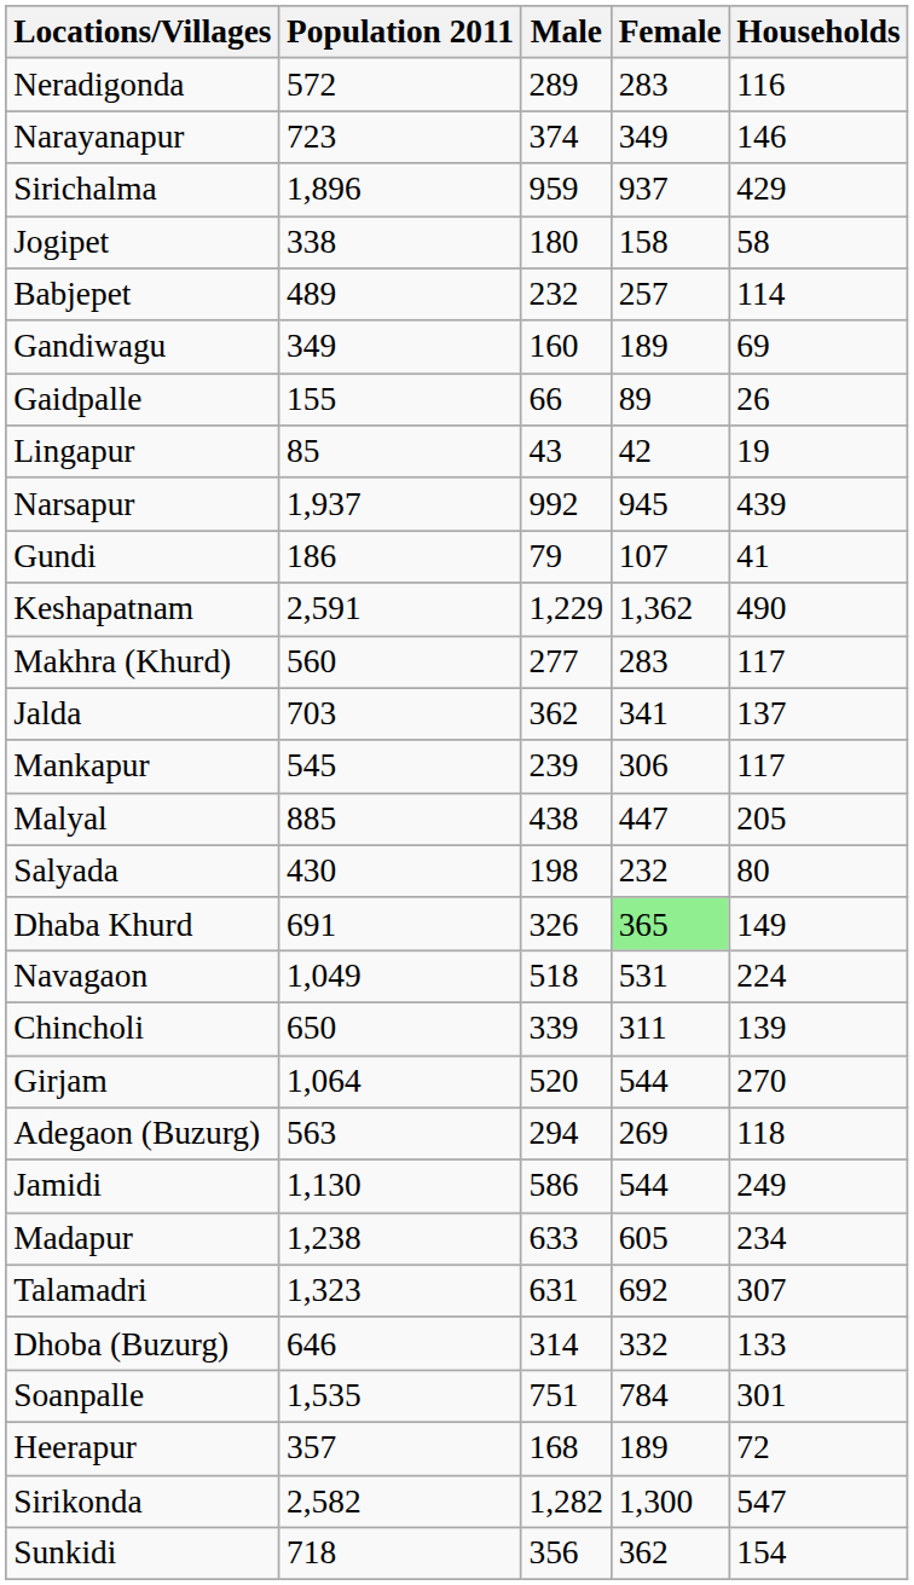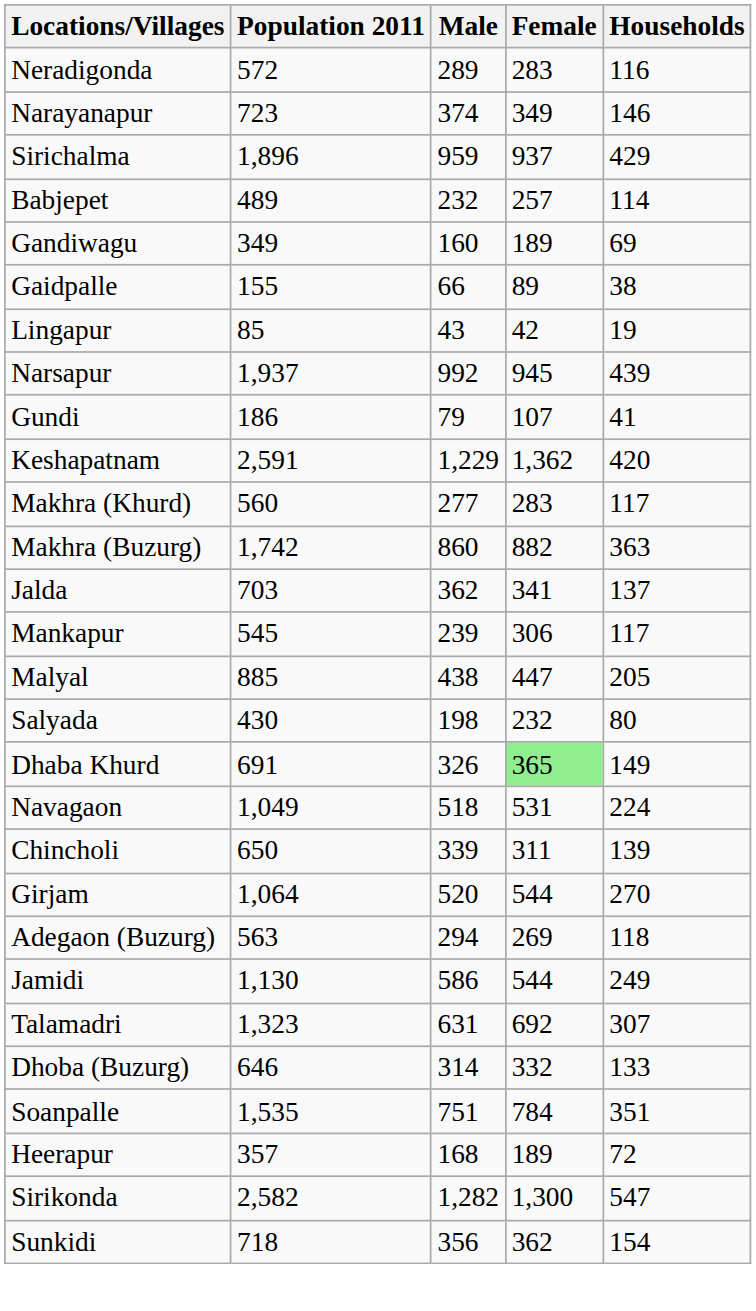- row: Jogipet | 338 | 180 | 158 | 58
Gaidpalle | Households: 26 -> 38
Keshapatnam | Households: 490 -> 420
+ row: Makhra (Buzurg) | 1,742 | 860 | 882 | 363
- row: Madapur | 1,238 | 633 | 605 | 234
Soanpalle | Households: 301 -> 351
